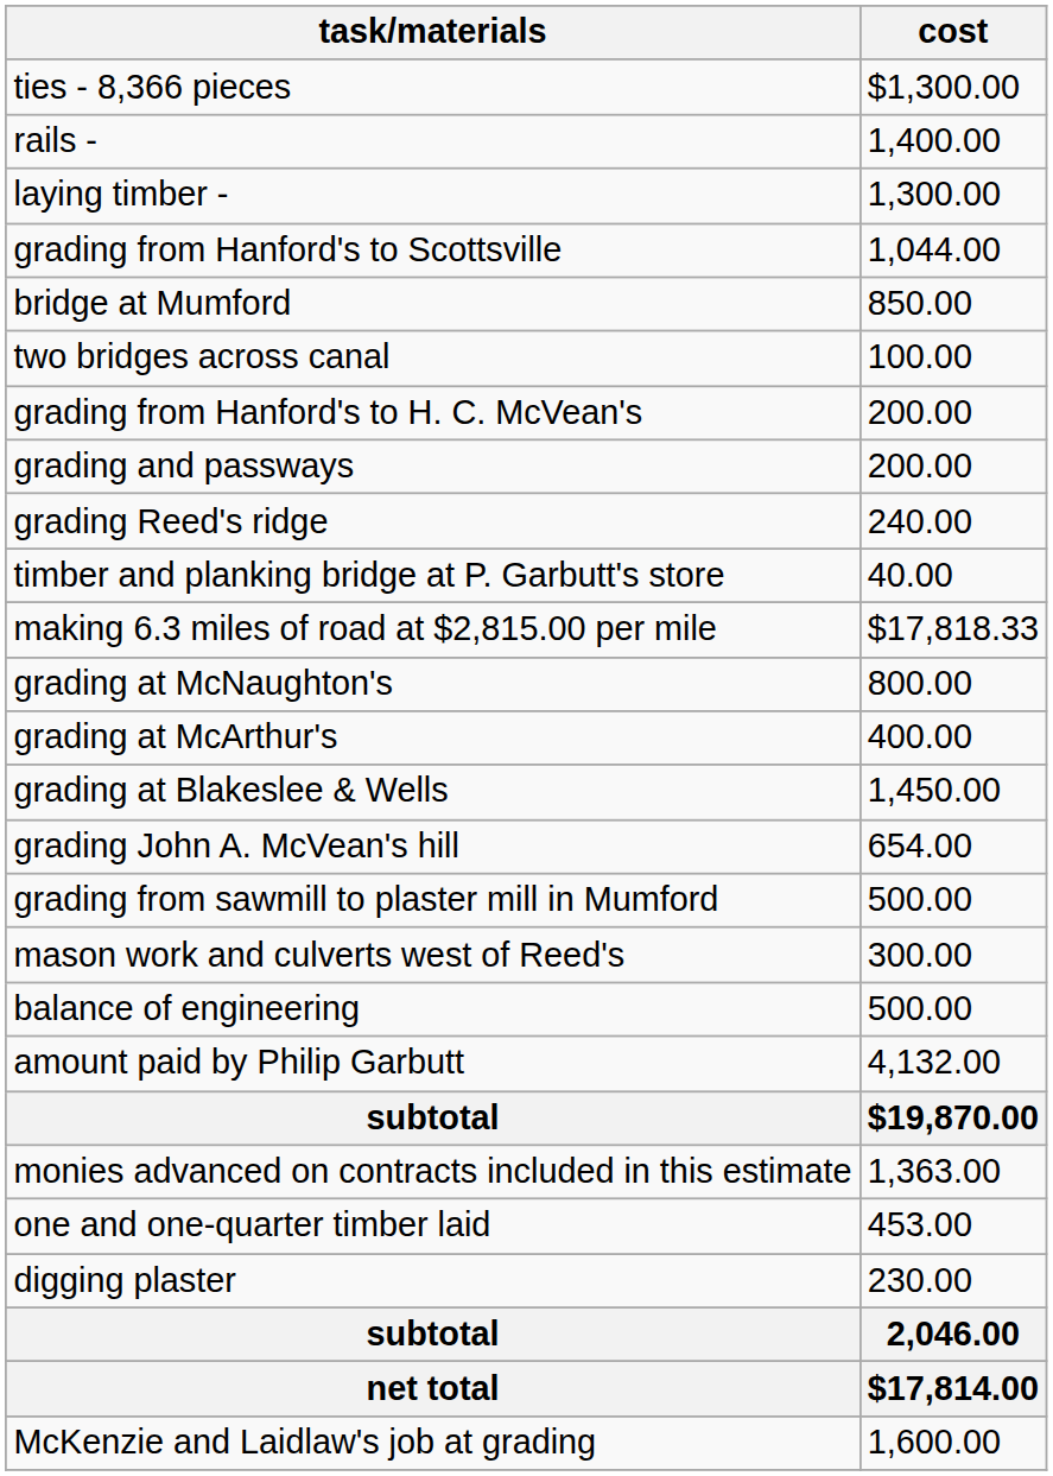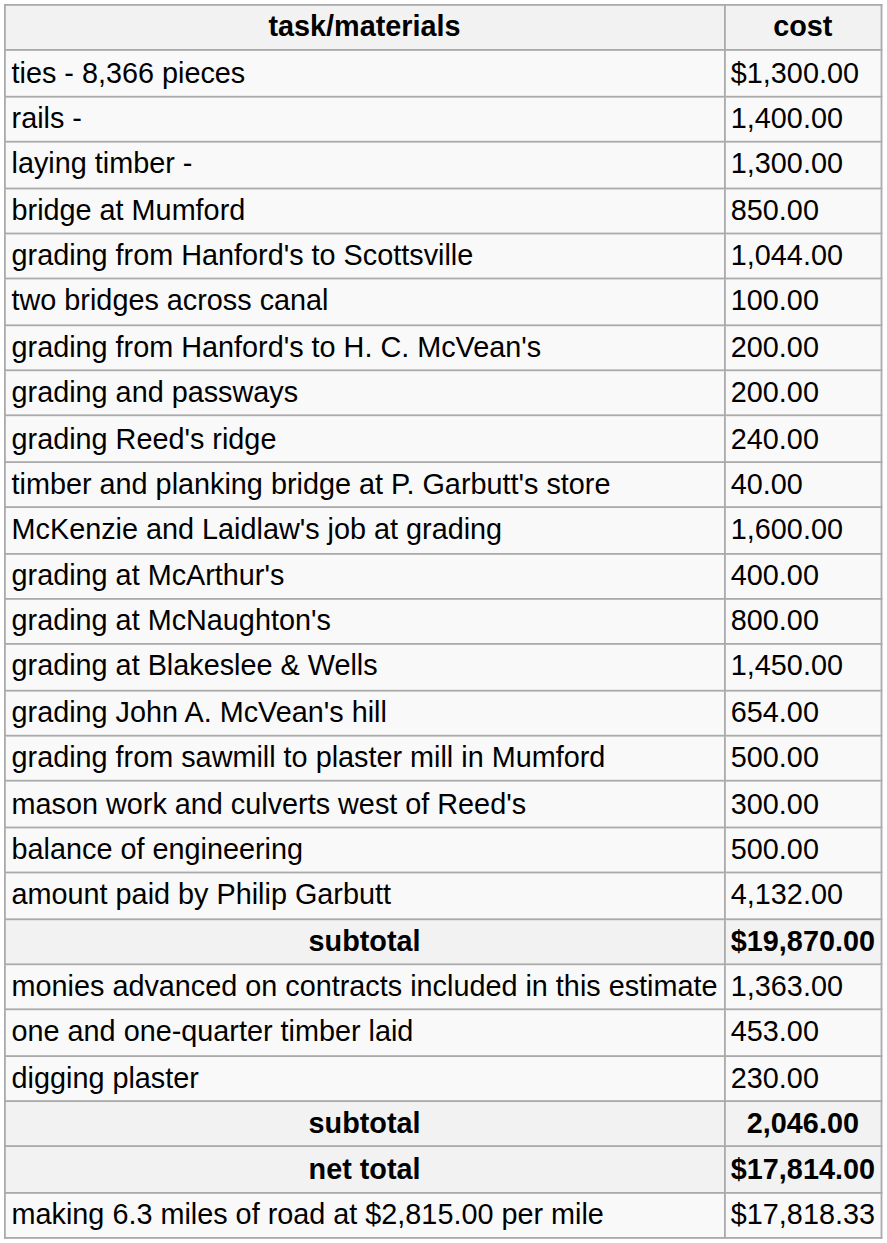rows swapped: bridge at Mumford <-> grading from Hanford's to Scottsville
rows swapped: McKenzie and Laidlaw's job at grading <-> making 6.3 miles of road at $2,815.00 per mile
rows swapped: grading at McNaughton's <-> grading at McArthur's
